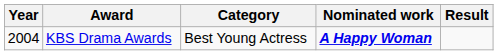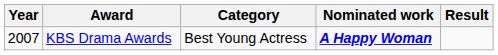KBS Drama Awards | Year: 2004 -> 2007
